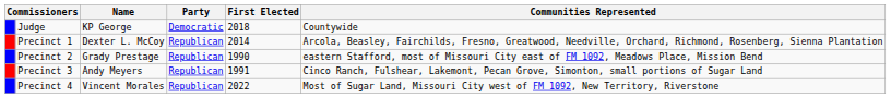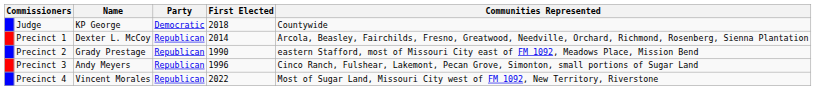Precinct 3 | First Elected: 1991 -> 1996
